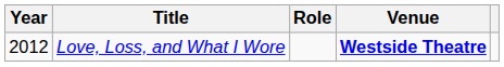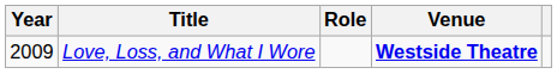Love, Loss, and What I Wore | Year: 2012 -> 2009
